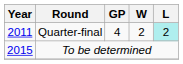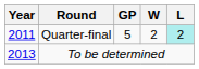Quarter-final | GP: 4 -> 5
To be determined | Year: 2015 -> 2013
